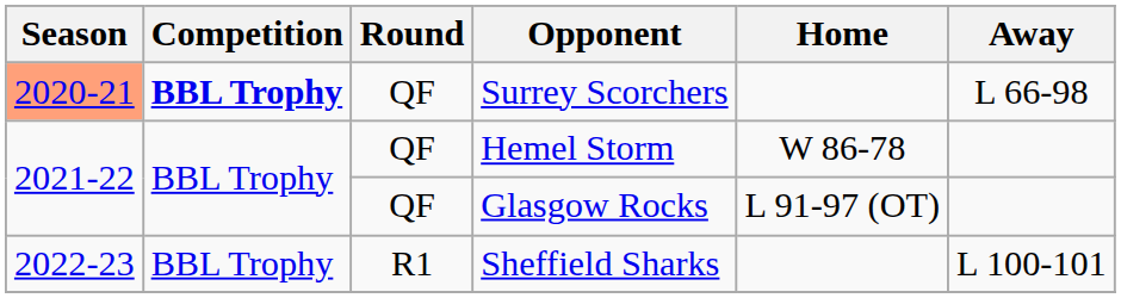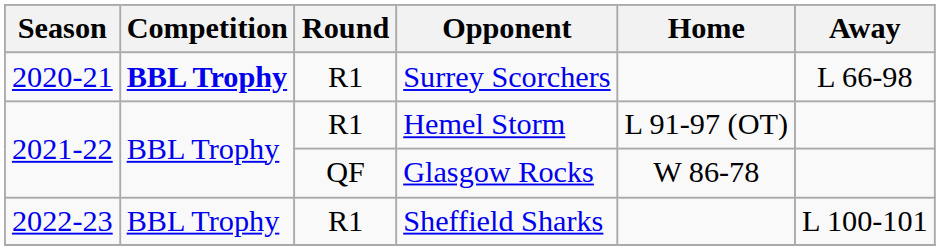Surrey Scorchers | Season: lightsalmon background -> no background
Surrey Scorchers | Round: QF -> R1
Hemel Storm | Round: QF -> R1
Hemel Storm | Home: W 86-78 -> L 91-97 (OT)
Glasgow Rocks | Home: L 91-97 (OT) -> W 86-78
